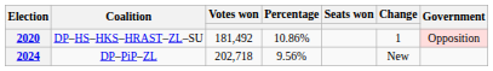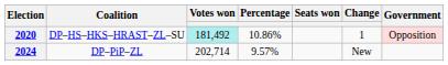2020 | Votes won: no background -> paleturquoise background
2024 | Votes won: 202,718 -> 202,714
2024 | Percentage: 9.56% -> 9.57%
